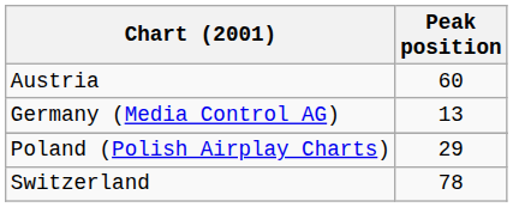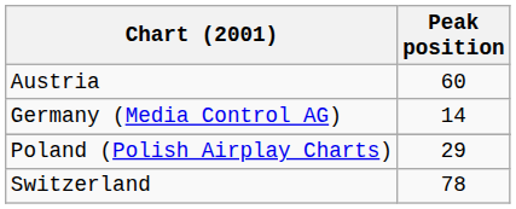Germany (Media Control AG) | Peak position: 13 -> 14
